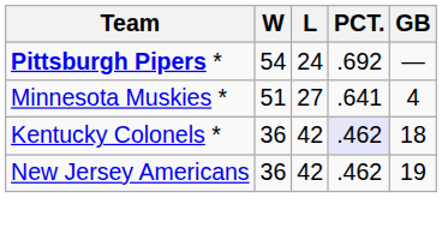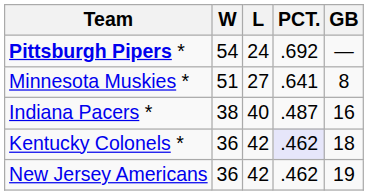Minnesota Muskies * | GB: 4 -> 8
+ row: Indiana Pacers * | 38 | 40 | .487 | 16
